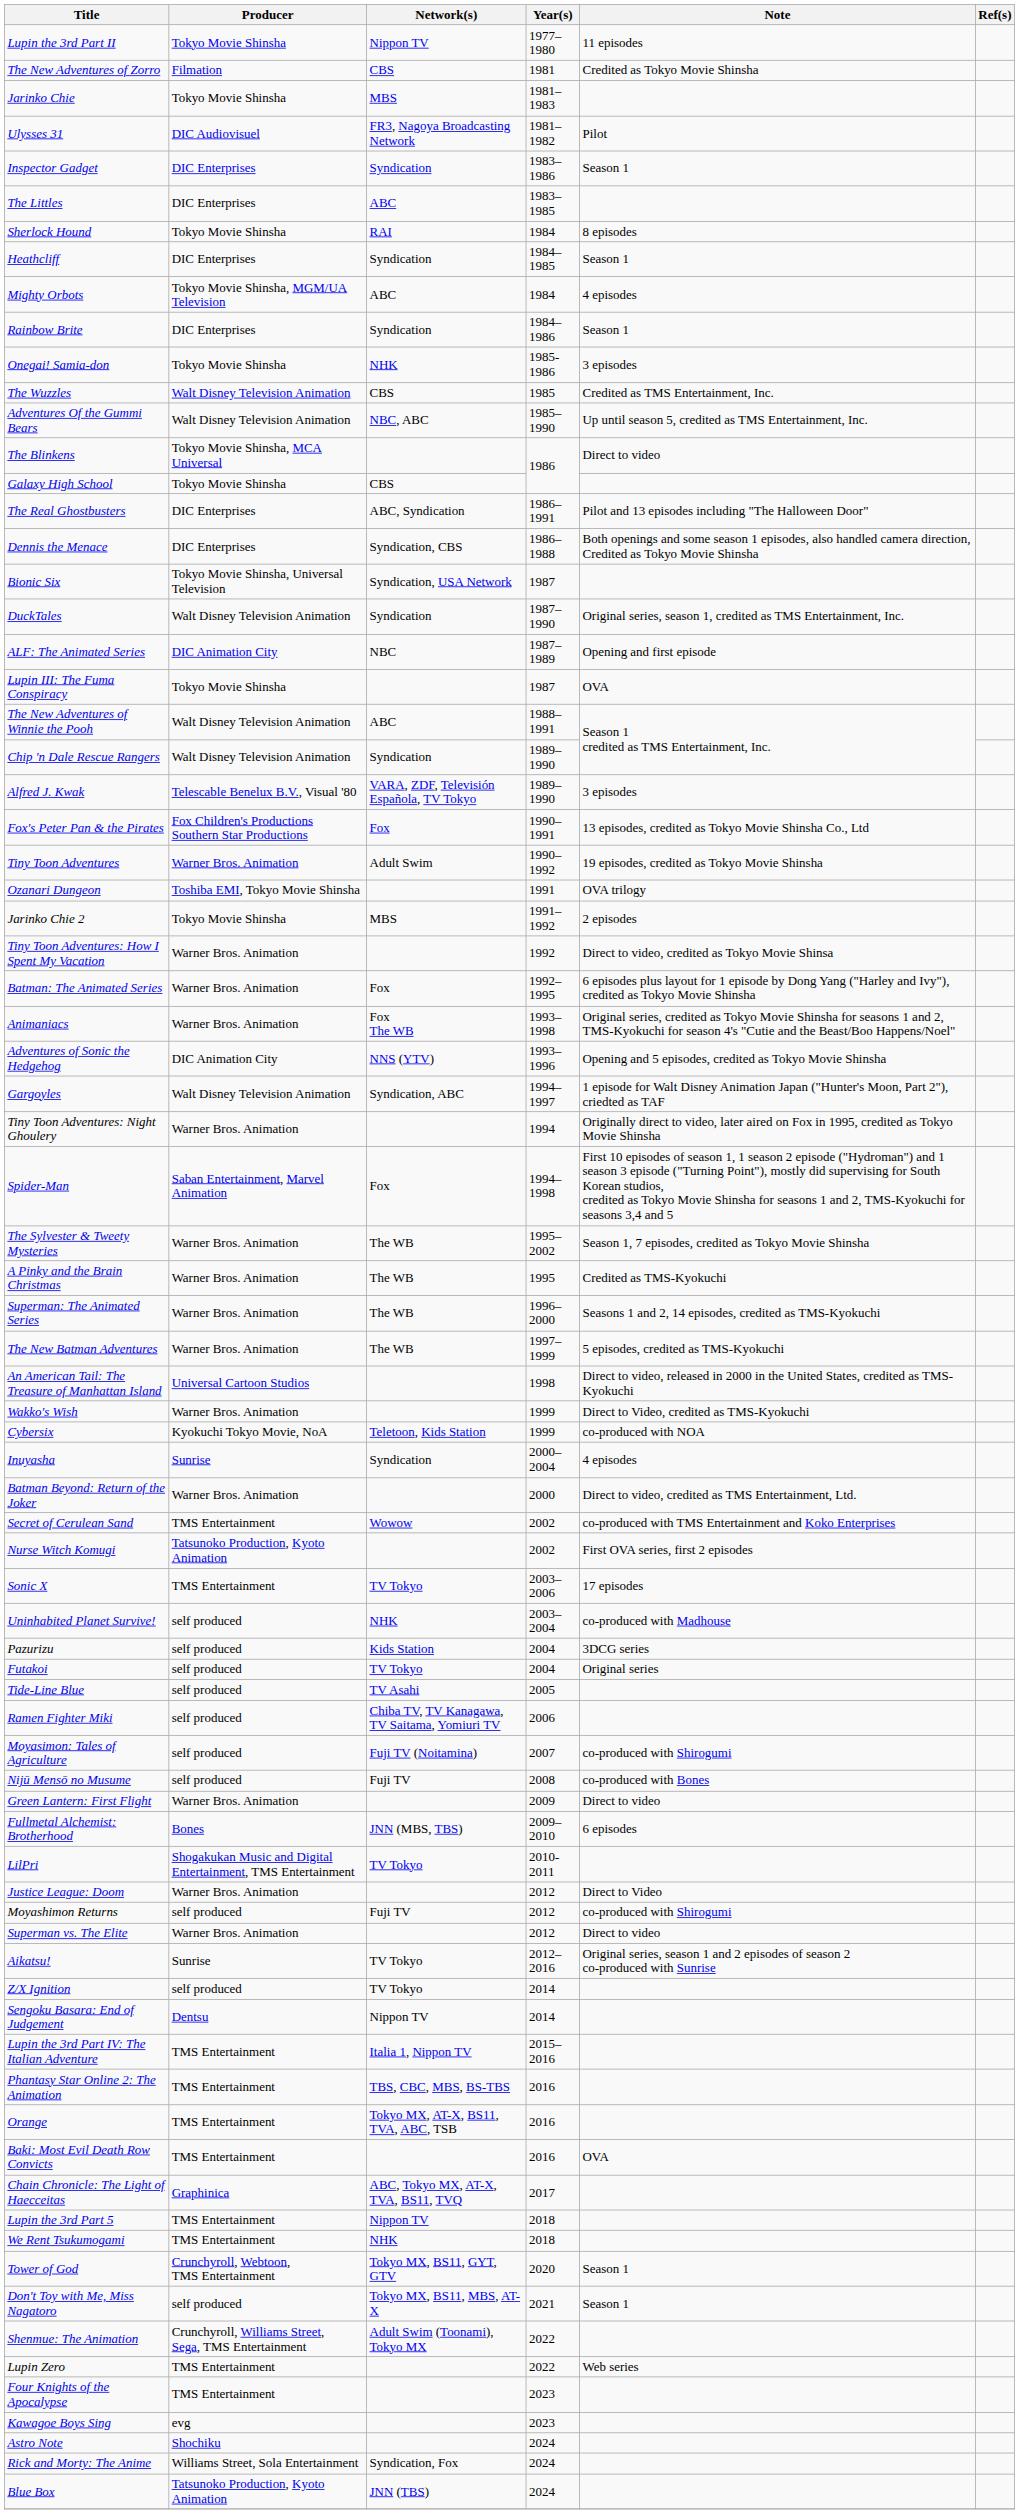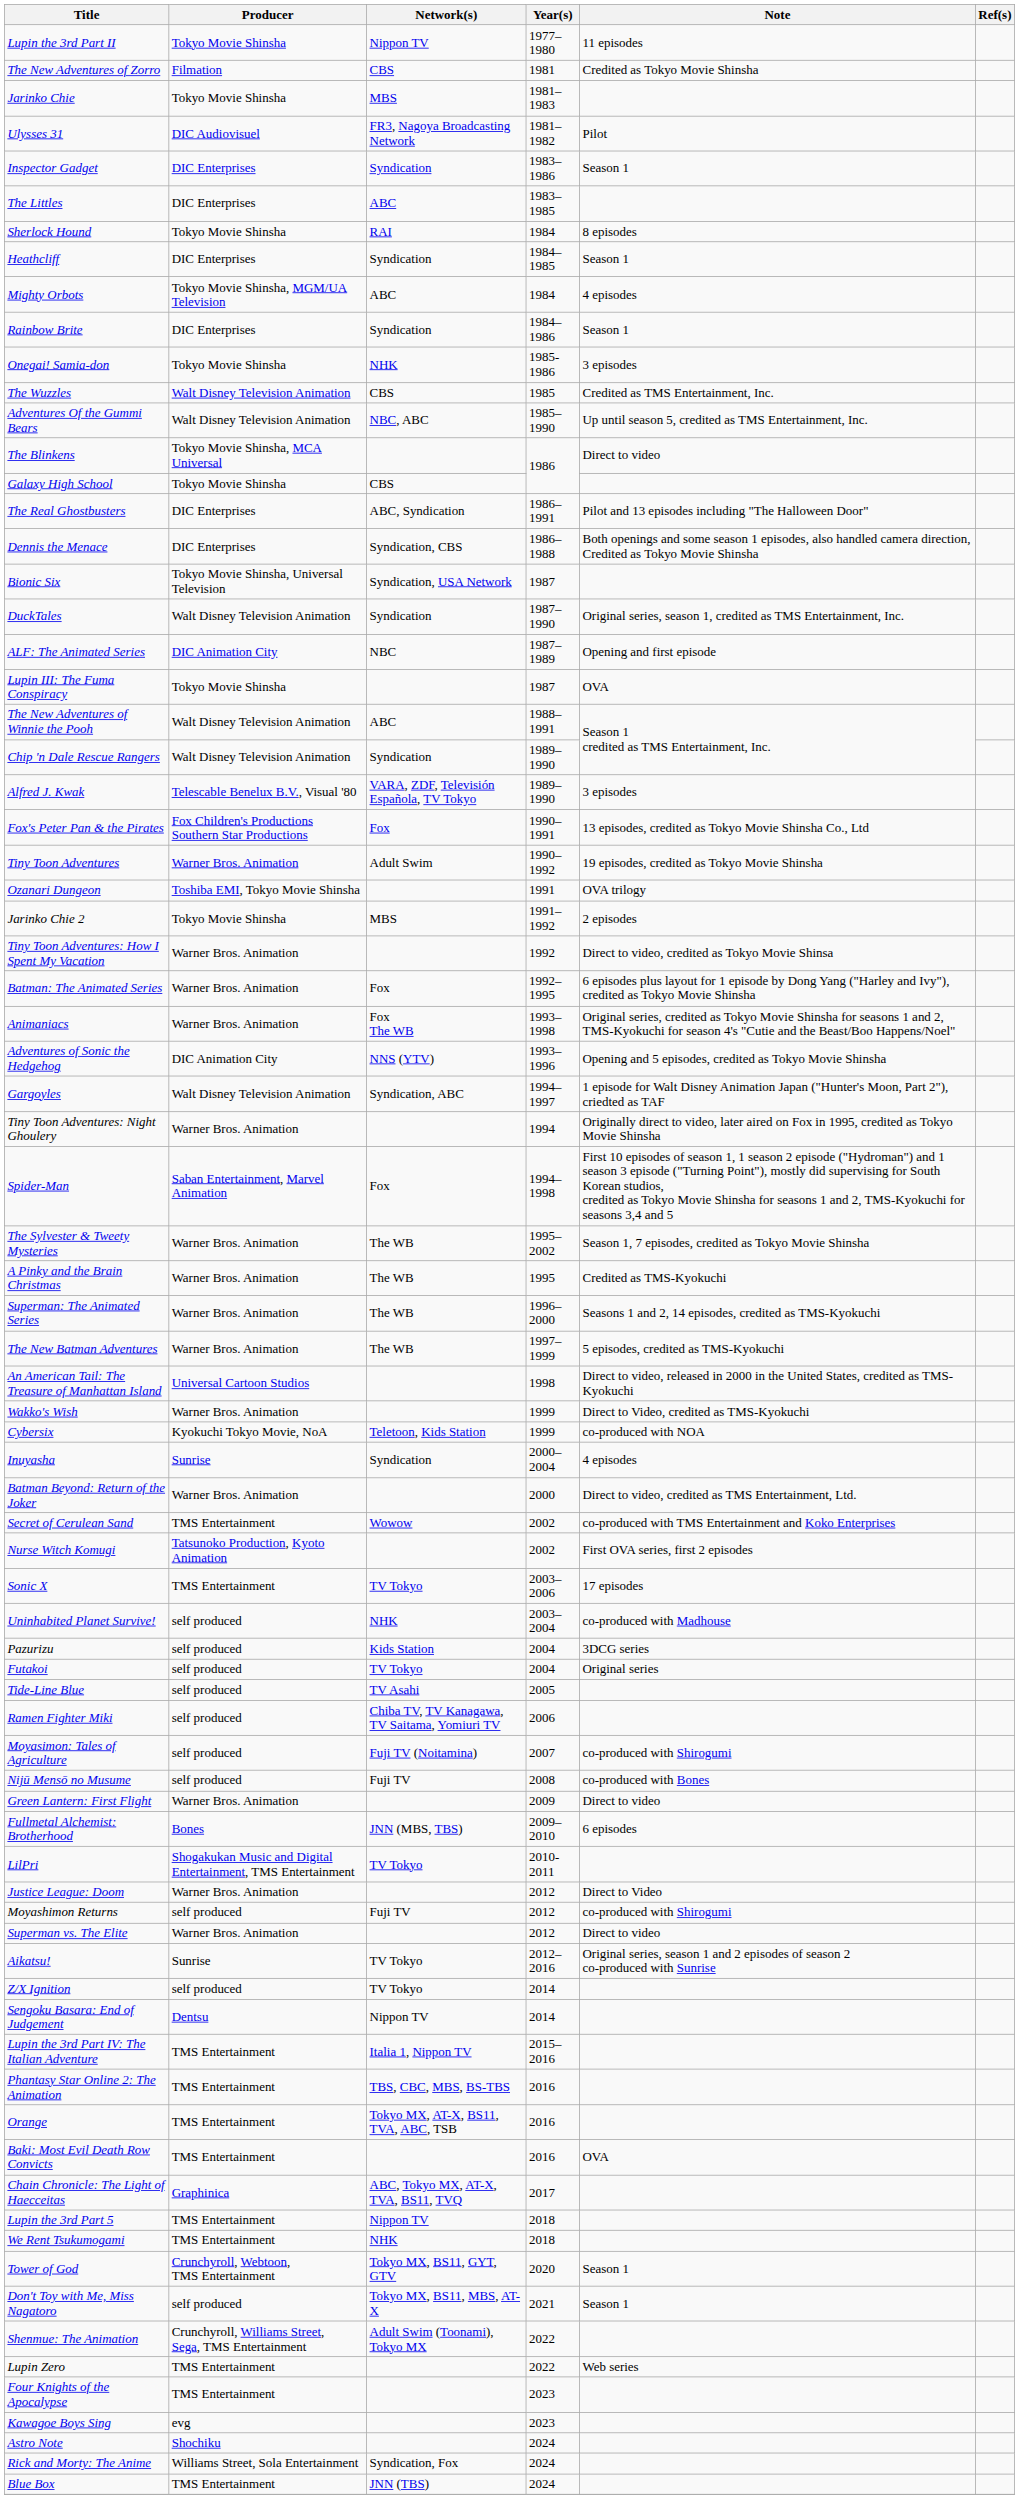Blue Box | Producer: Tatsunoko Production, Kyoto Animation -> TMS Entertainment
